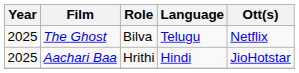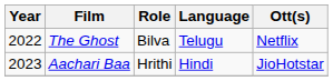The Ghost | Year: 2025 -> 2022
Aachari Baa | Year: 2025 -> 2023
